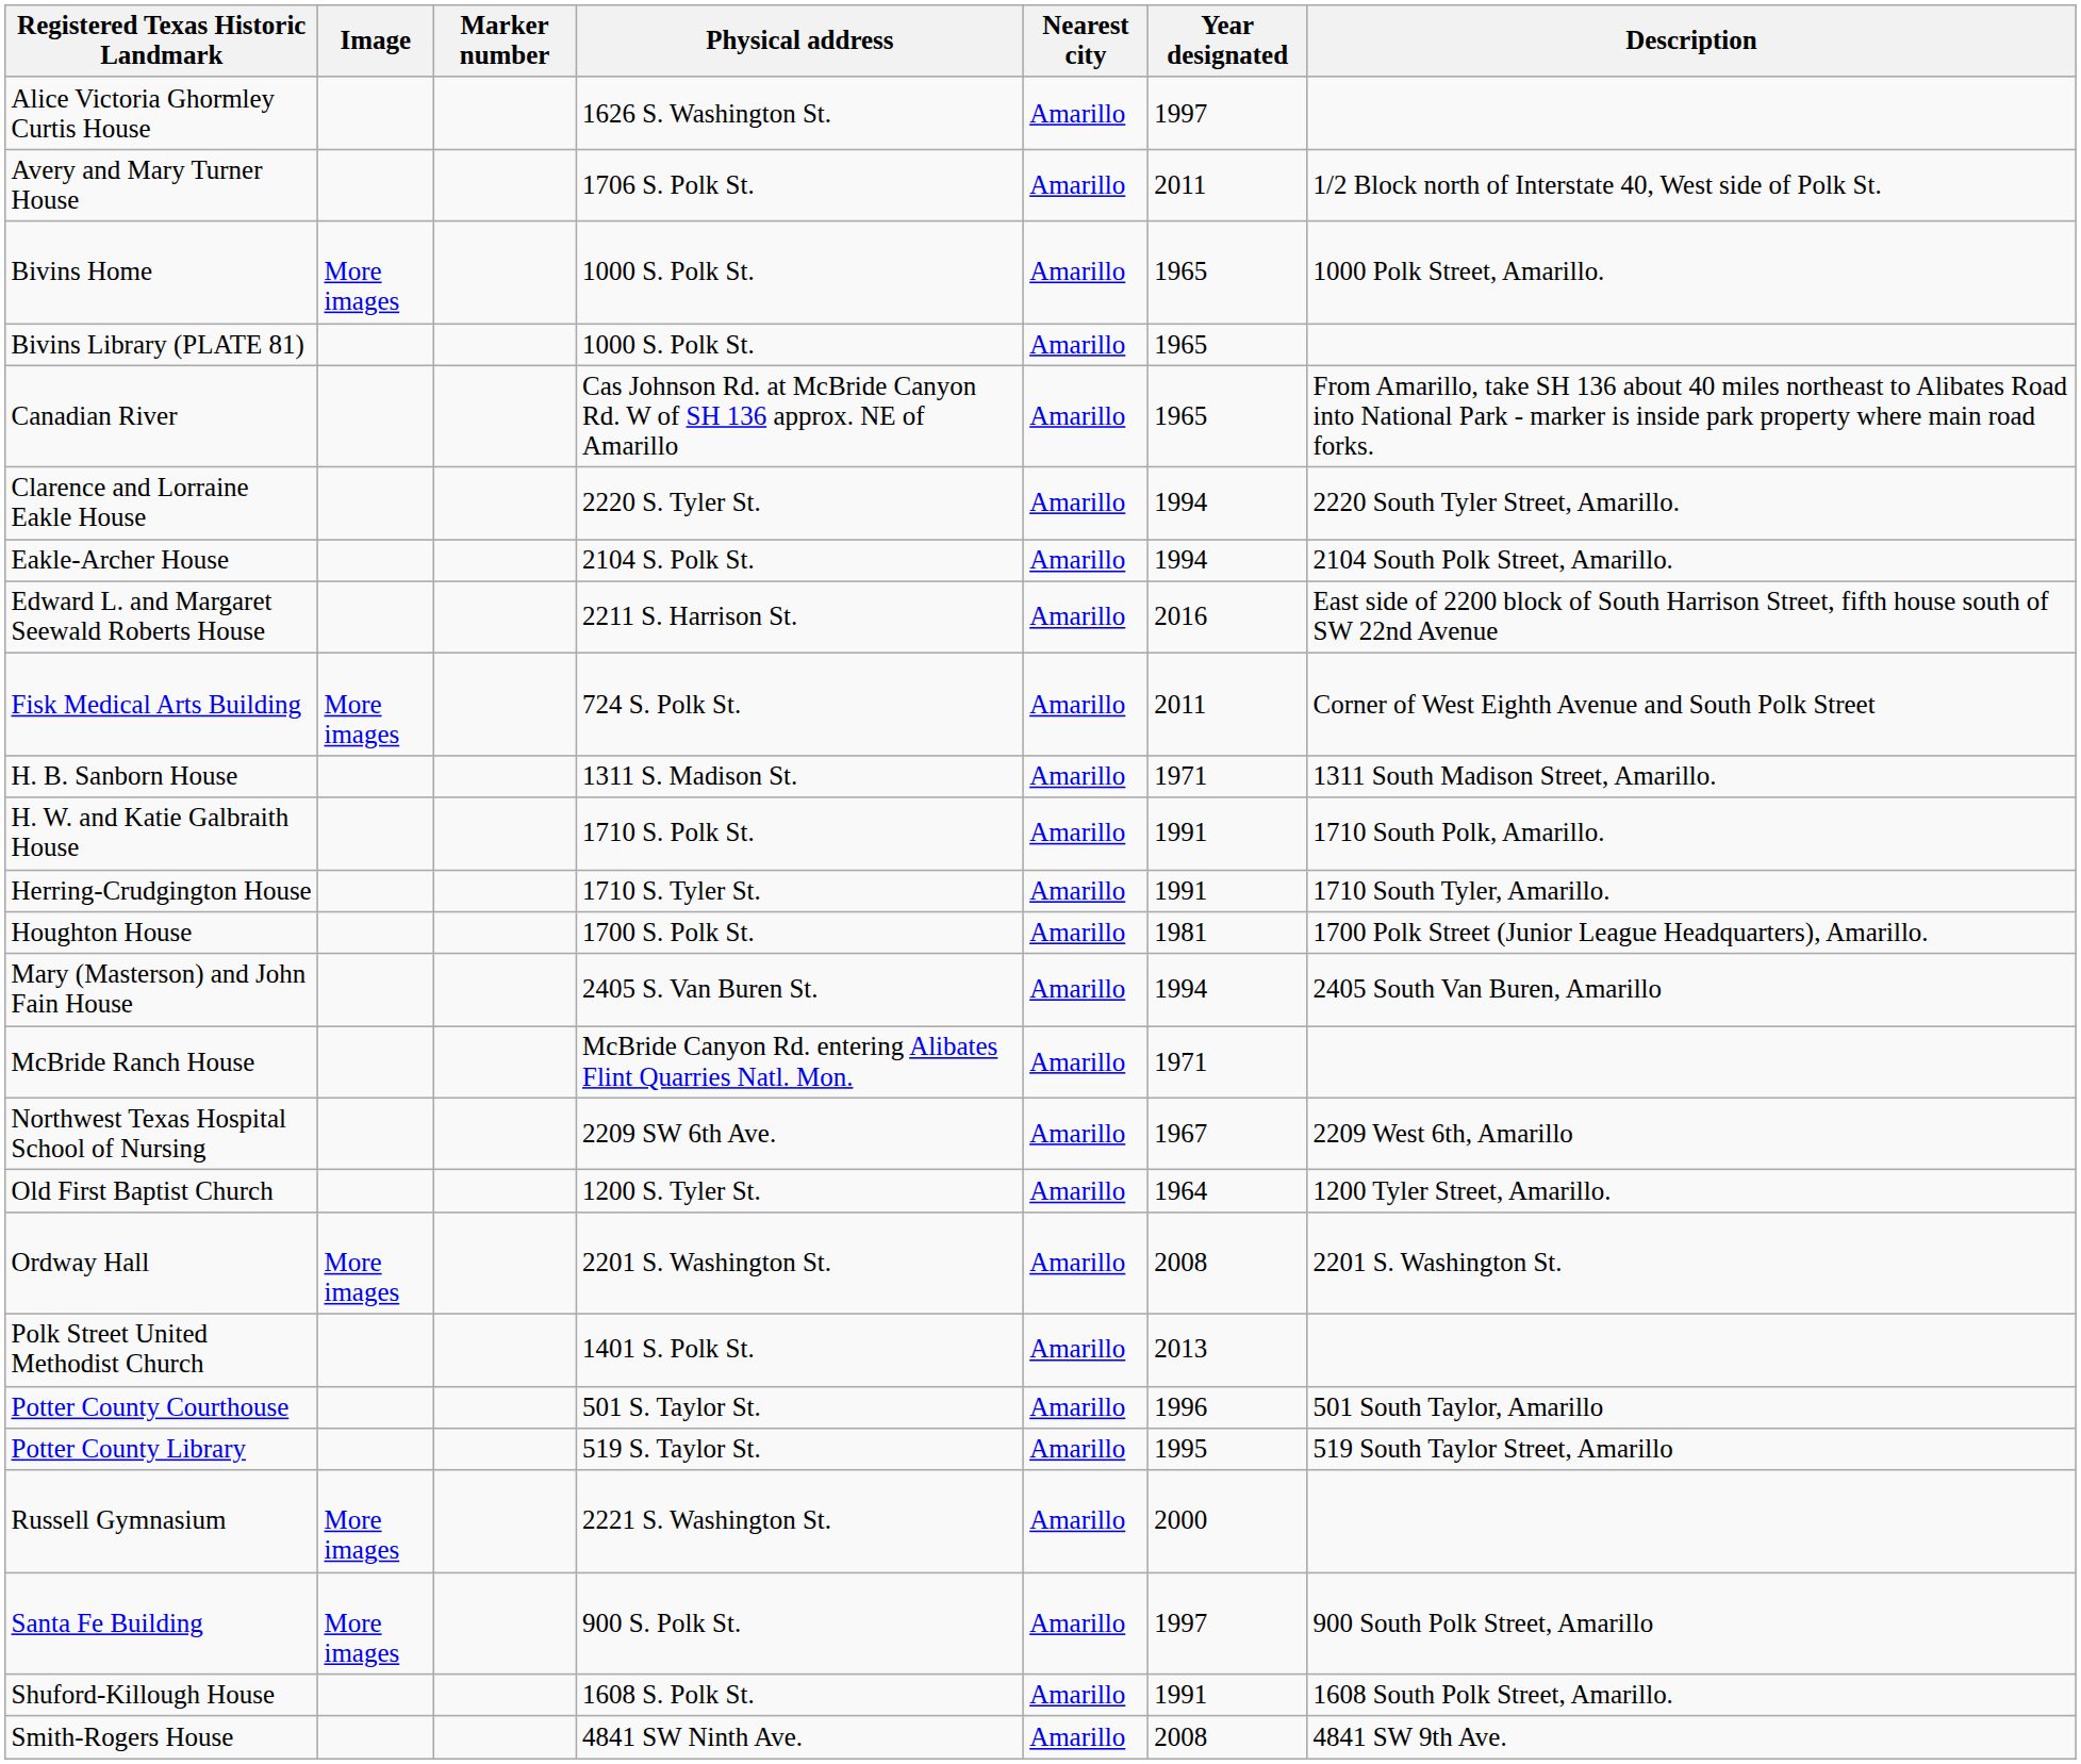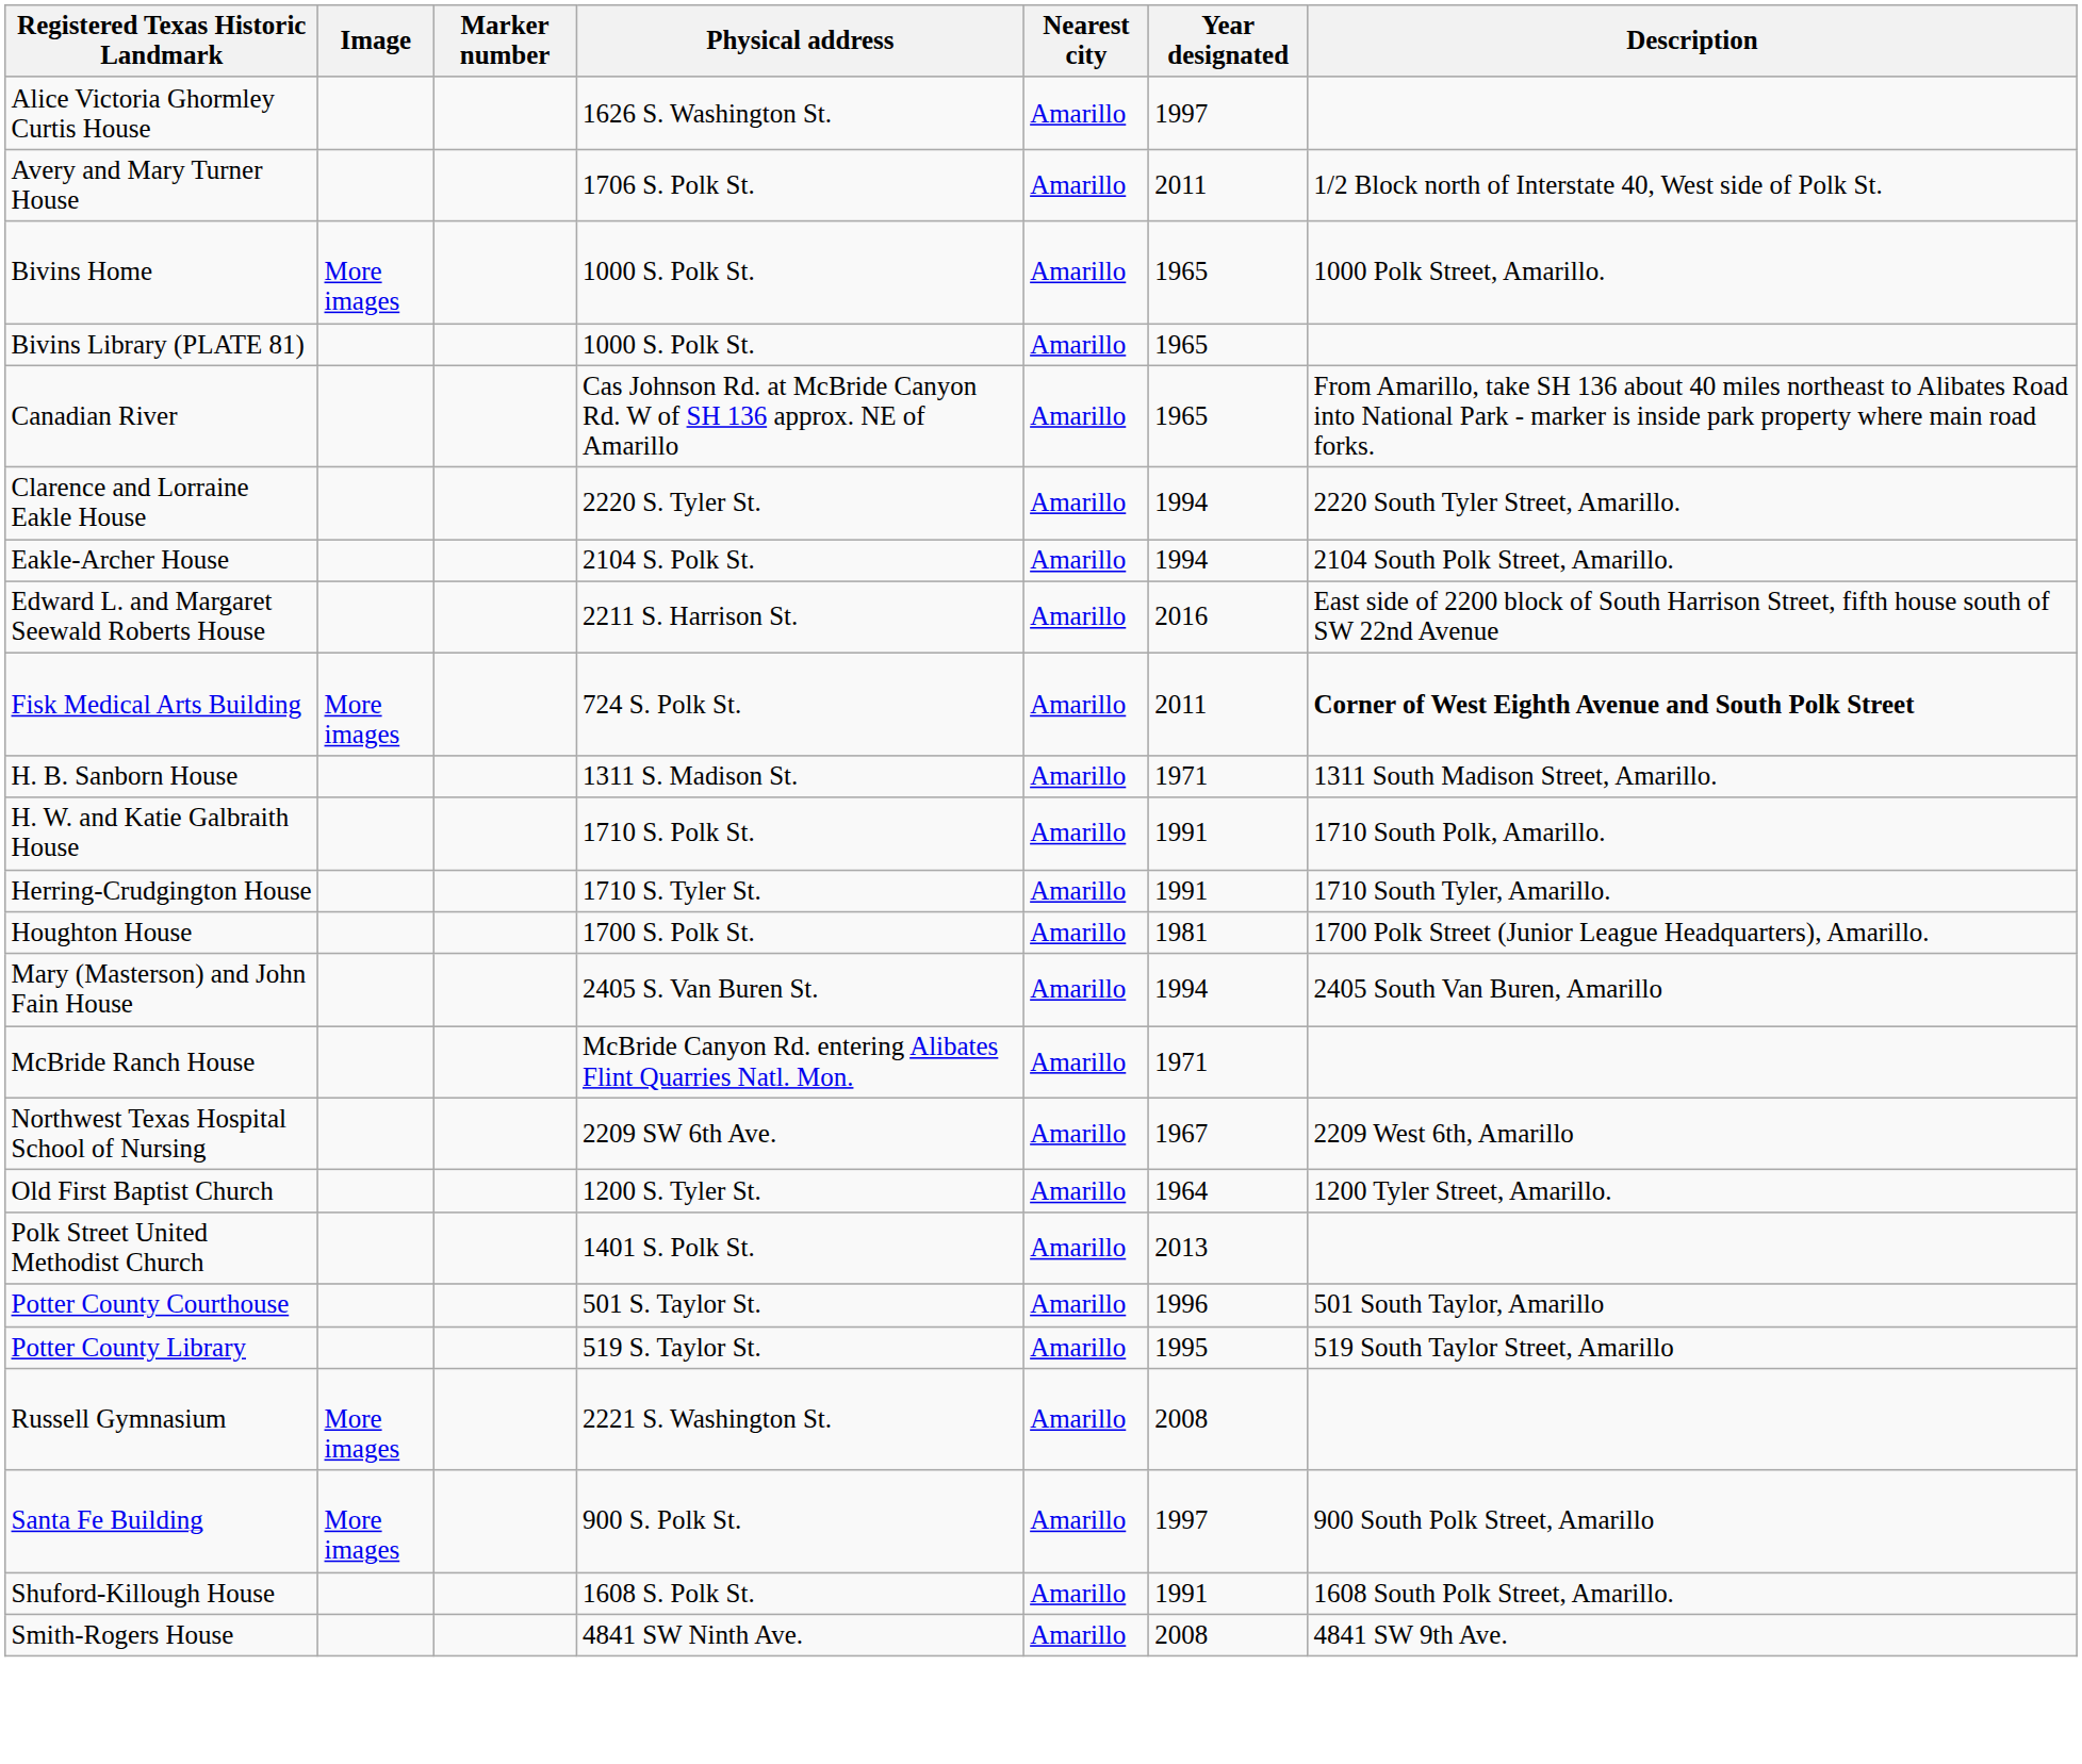Fisk Medical Arts Building | Description: normal -> bold
- row: Ordway Hall | More images | 2201 S. Washington St. | Amarillo | 2008 | 2201 S. Washington St.
Russell Gymnasium | Year designated: 2000 -> 2008
